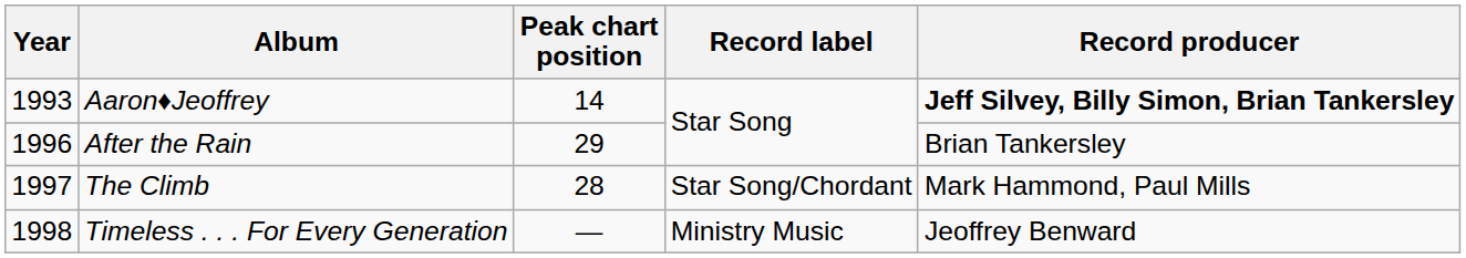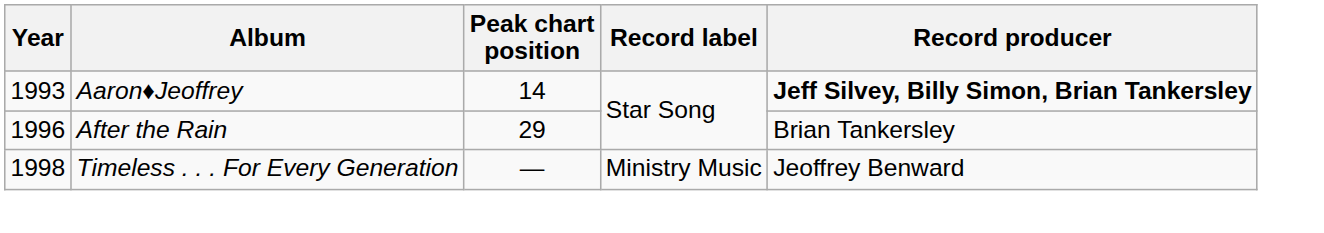- row: 1997 | The Climb | 28 | Star Song/Chordant | Mark Hammond, Paul Mills
